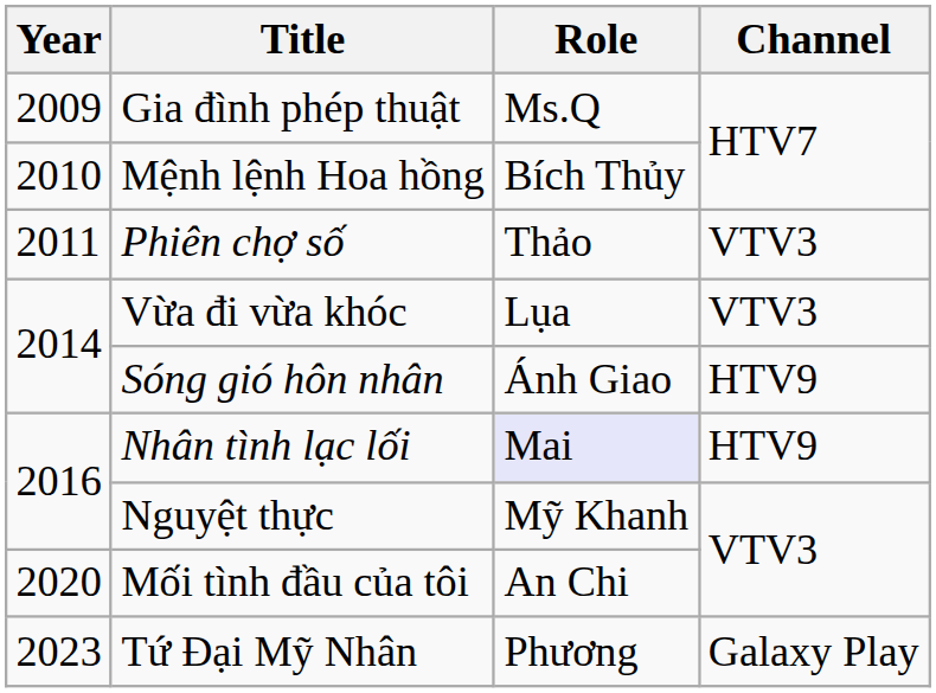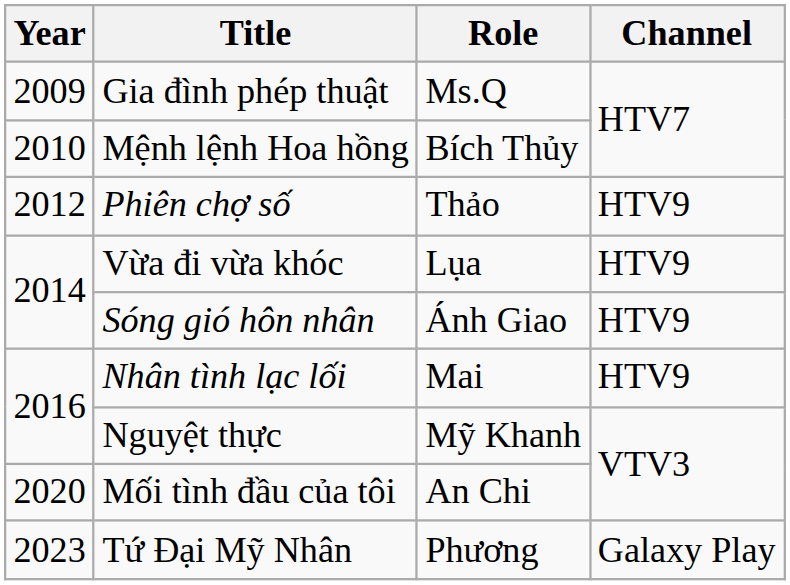Phiên chợ số | Year: 2011 -> 2012
Phiên chợ số | Channel: VTV3 -> HTV9
Vừa đi vừa khóc | Channel: VTV3 -> HTV9
Nhân tình lạc lối | Role: lavender background -> no background
